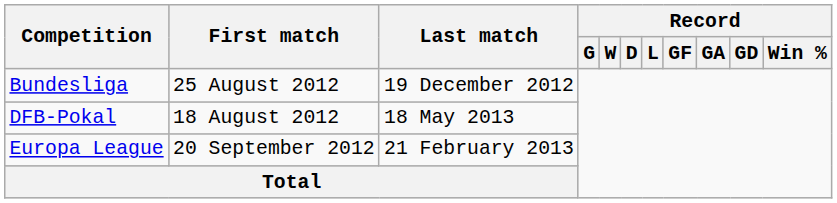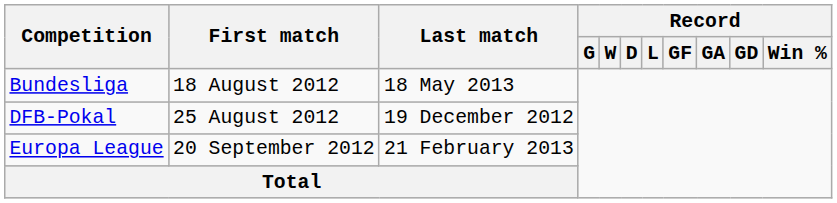Bundesliga | First match: 25 August 2012 -> 18 August 2012
Bundesliga | Last match: 19 December 2012 -> 18 May 2013
DFB-Pokal | First match: 18 August 2012 -> 25 August 2012
DFB-Pokal | Last match: 18 May 2013 -> 19 December 2012
